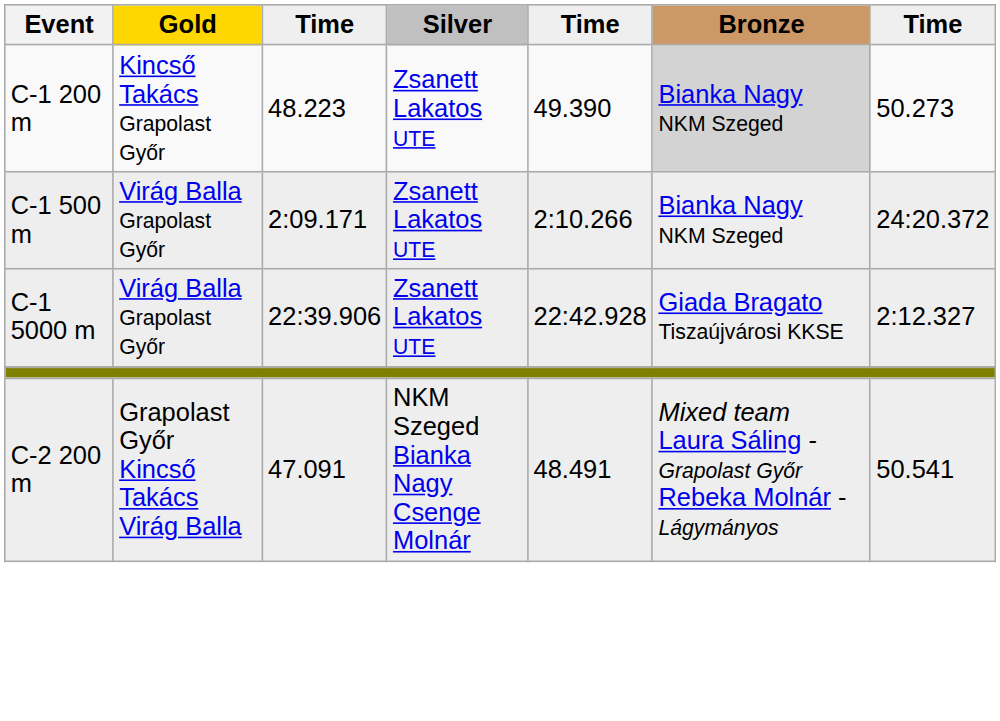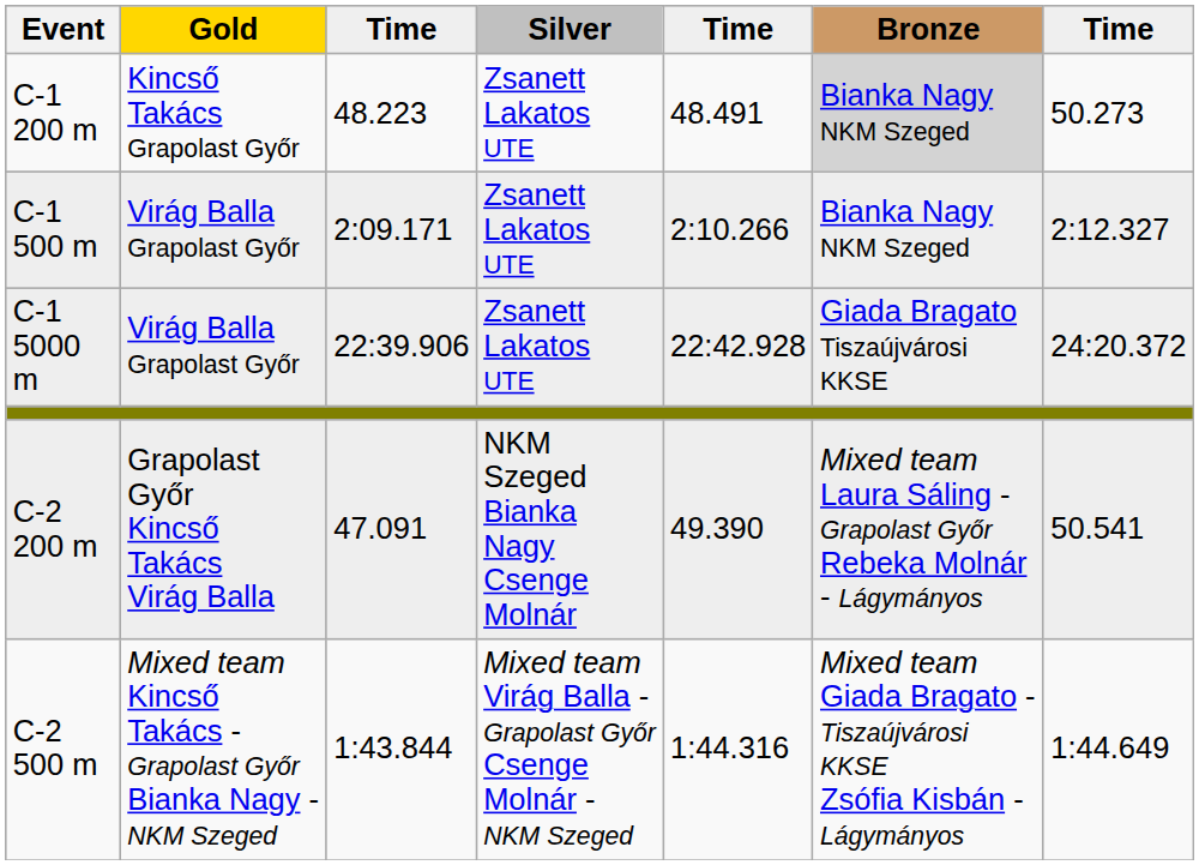C-1 200 m | column 5: 49.390 -> 48.491
C-1 500 m | column 7: 24:20.372 -> 2:12.327
C-1 5000 m | column 7: 2:12.327 -> 24:20.372
C-2 200 m | column 5: 48.491 -> 49.390
+ row: C-2 500 m | Mixed team Kincső Takács - Grapolast Győr Bianka Nagy - NKM Szeged | 1:43.844 | Mixed team Virág Balla - Grapolast Győr Csenge Molnár - NKM Szeged | 1:44.316 | Mixed team Giada Bragato - Tiszaújvárosi KKSE Zsófia Kisbán - Lágymányos | 1:44.649
